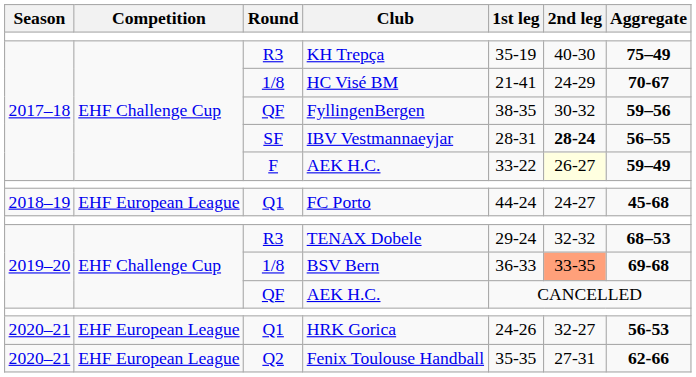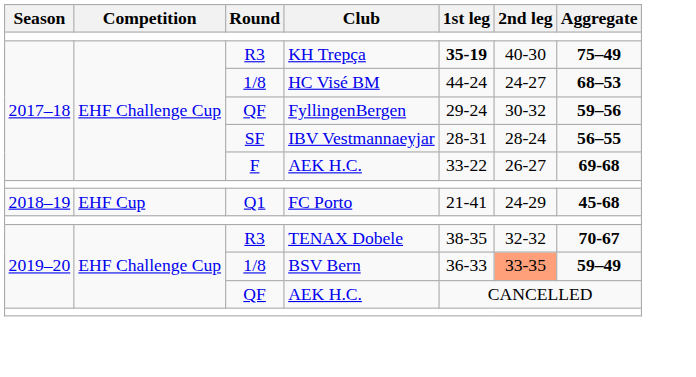KH Trepça | 1st leg: normal -> bold
HC Visé BM | 1st leg: 21-41 -> 44-24
HC Visé BM | 2nd leg: 24-29 -> 24-27
HC Visé BM | Aggregate: 70-67 -> 68–53
FyllingenBergen | 1st leg: 38-35 -> 29-24
IBV Vestmannaeyjar | 2nd leg: bold -> normal
F / AEK H.C. | 2nd leg: lightyellow background -> no background
F / AEK H.C. | Aggregate: 59–49 -> 69-68
FC Porto | Competition: EHF European League -> EHF Cup
FC Porto | 1st leg: 44-24 -> 21-41
FC Porto | 2nd leg: 24-27 -> 24-29
TENAX Dobele | 1st leg: 29-24 -> 38-35
TENAX Dobele | Aggregate: 68–53 -> 70-67
BSV Bern | Aggregate: 69-68 -> 59–49
- row: 2020–21 | EHF European League | Q1 | HRK Gorica | 24-26 | 32-27 | 56-53
- row: 2020–21 | EHF European League | Q2 | Fenix Toulouse Handball | 35-35 | 27-31 | 62-66
